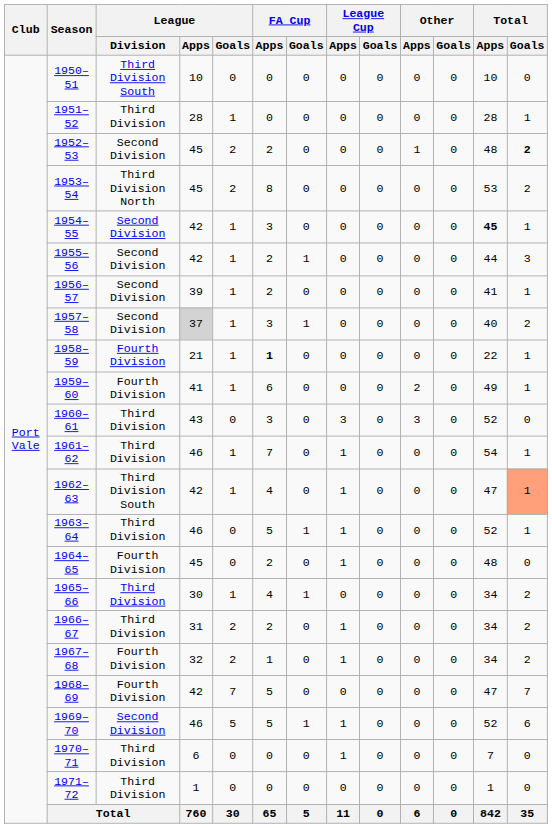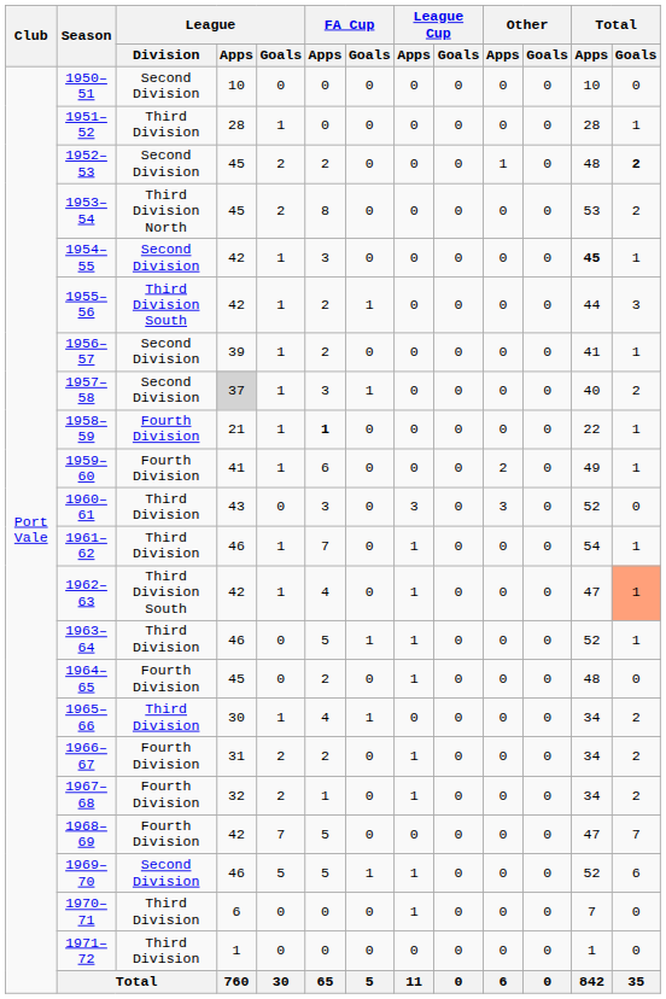1950–51 | League / Division: Third Division South -> Second Division
1955–56 | League / Division: Second Division -> Third Division South
1966–67 | League / Division: Third Division -> Fourth Division
